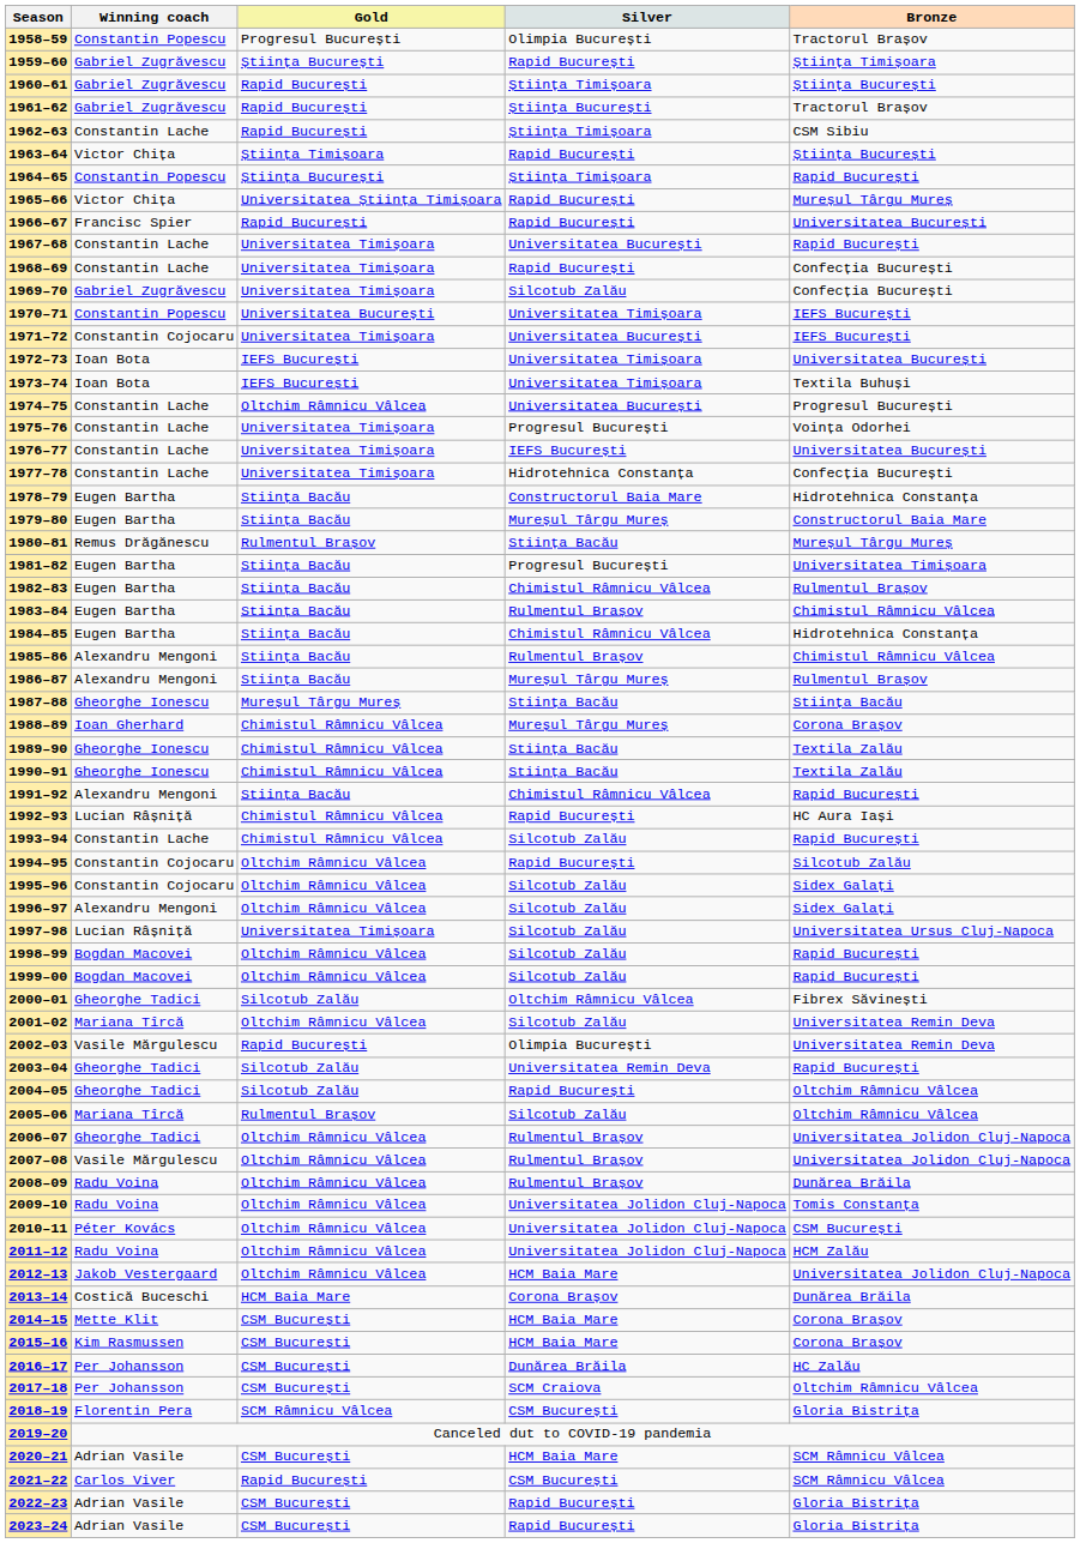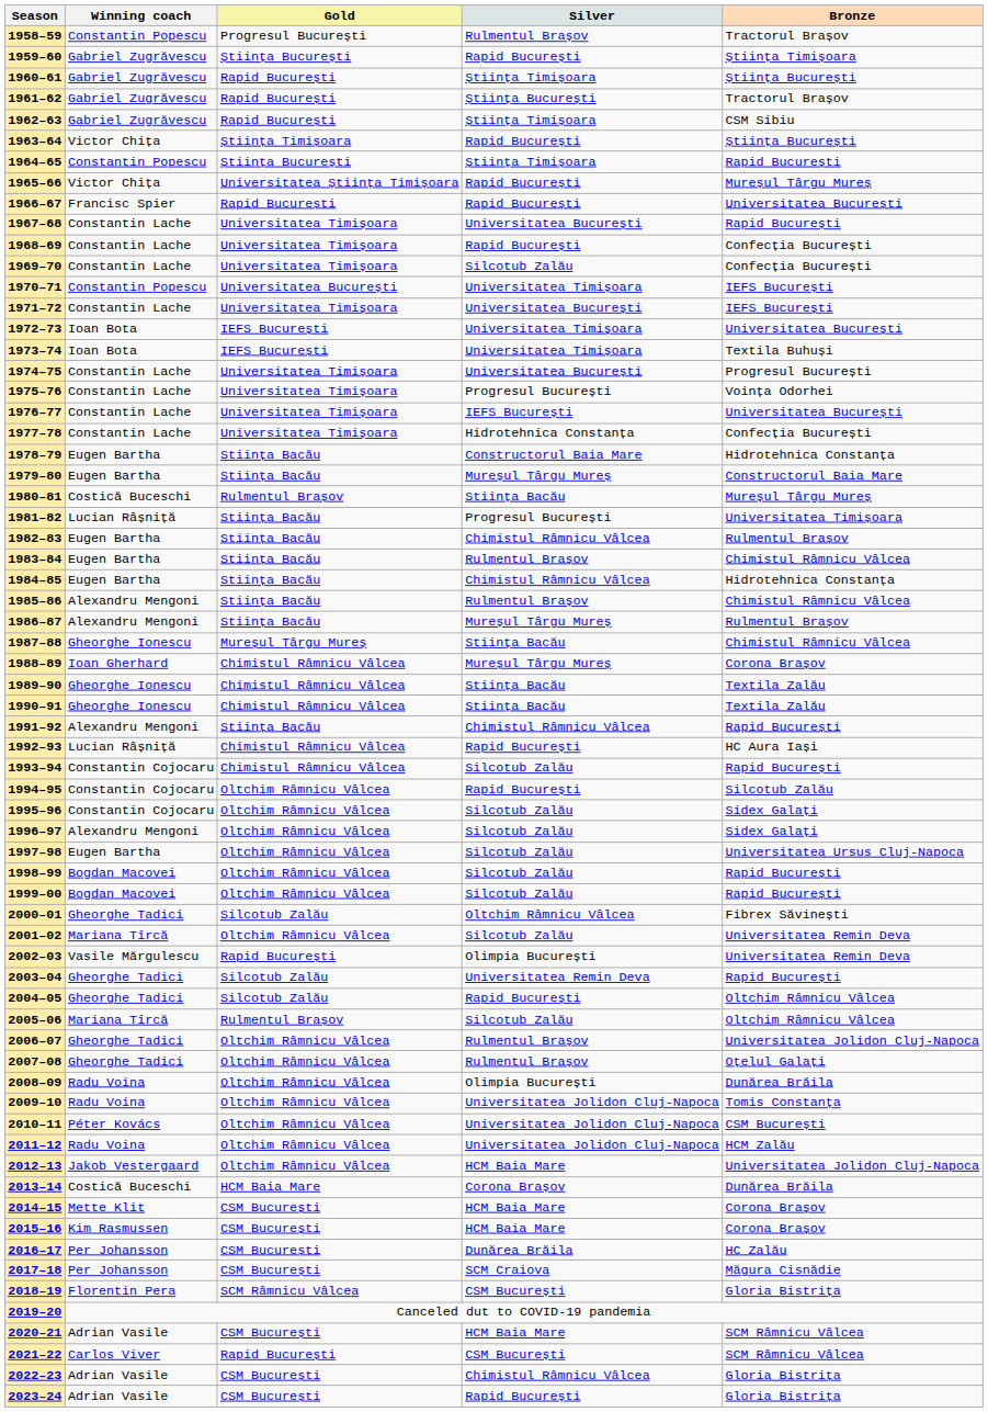1958–59 | Silver: Olimpia București -> Rulmentul Brașov
1962–63 | Winning coach: Constantin Lache -> Gabriel Zugrăvescu
1969–70 | Winning coach: Gabriel Zugrăvescu -> Constantin Lache
1971–72 | Winning coach: Constantin Cojocaru -> Constantin Lache
1974–75 | Gold: Oltchim Râmnicu Vâlcea -> Universitatea Timișoara
1980–81 | Winning coach: Remus Drăgănescu -> Costică Buceschi
1981–82 | Winning coach: Eugen Bartha -> Lucian Râșniță
1987–88 | Bronze: Stiința Bacău -> Chimistul Râmnicu Vâlcea
1993–94 | Winning coach: Constantin Lache -> Constantin Cojocaru
1997–98 | Winning coach: Lucian Râșniță -> Eugen Bartha
1997–98 | Gold: Universitatea Timișoara -> Oltchim Râmnicu Vâlcea
2007–08 | Winning coach: Vasile Mărgulescu -> Gheorghe Tadici
2007–08 | Bronze: Universitatea Jolidon Cluj-Napoca -> Oțelul Galați
2008–09 | Silver: Rulmentul Brașov -> Olimpia București
2017–18 | Bronze: Oltchim Râmnicu Vâlcea -> Măgura Cisnădie
2022–23 | Silver: Rapid București -> Chimistul Râmnicu Vâlcea
